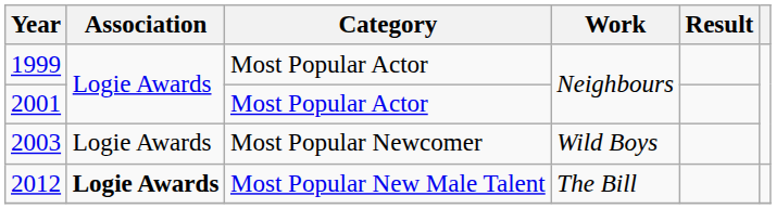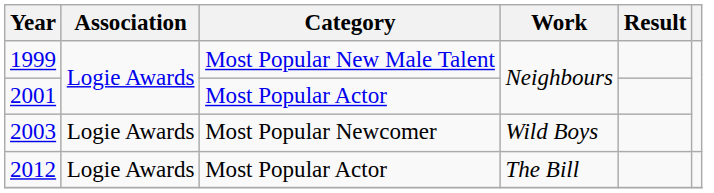1999 | Category: Most Popular Actor -> Most Popular New Male Talent
2012 | Association: bold -> normal
2012 | Category: Most Popular New Male Talent -> Most Popular Actor
